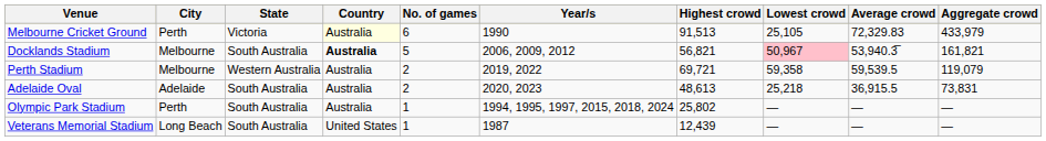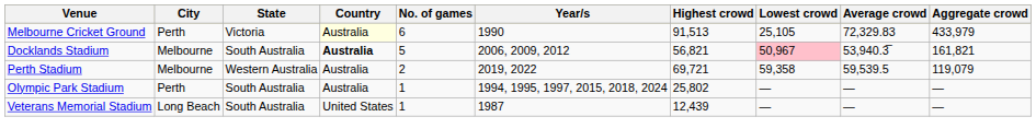- row: Adelaide Oval | Adelaide | South Australia | Australia | 2 | 2020, 2023 | 48,613 | 25,218 | 36,915.5 | 73,831
